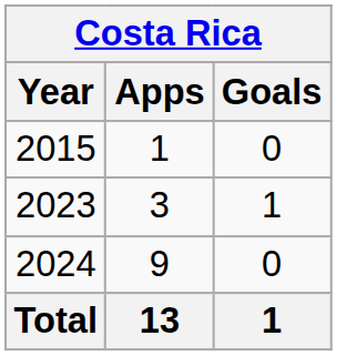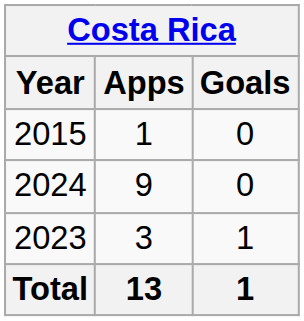rows swapped: 2023 <-> 2024
